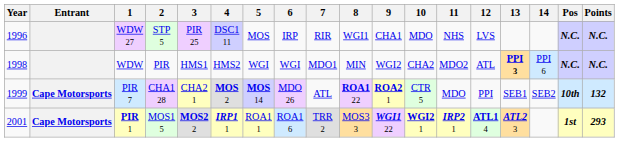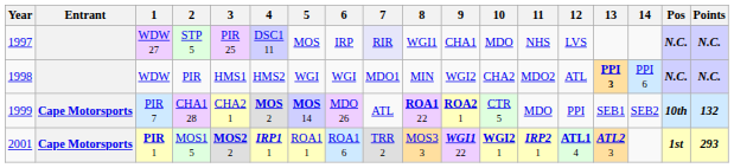WDW 27 | Year: 1996 -> 1997
WDW 27 | 7: no background -> lavender background
